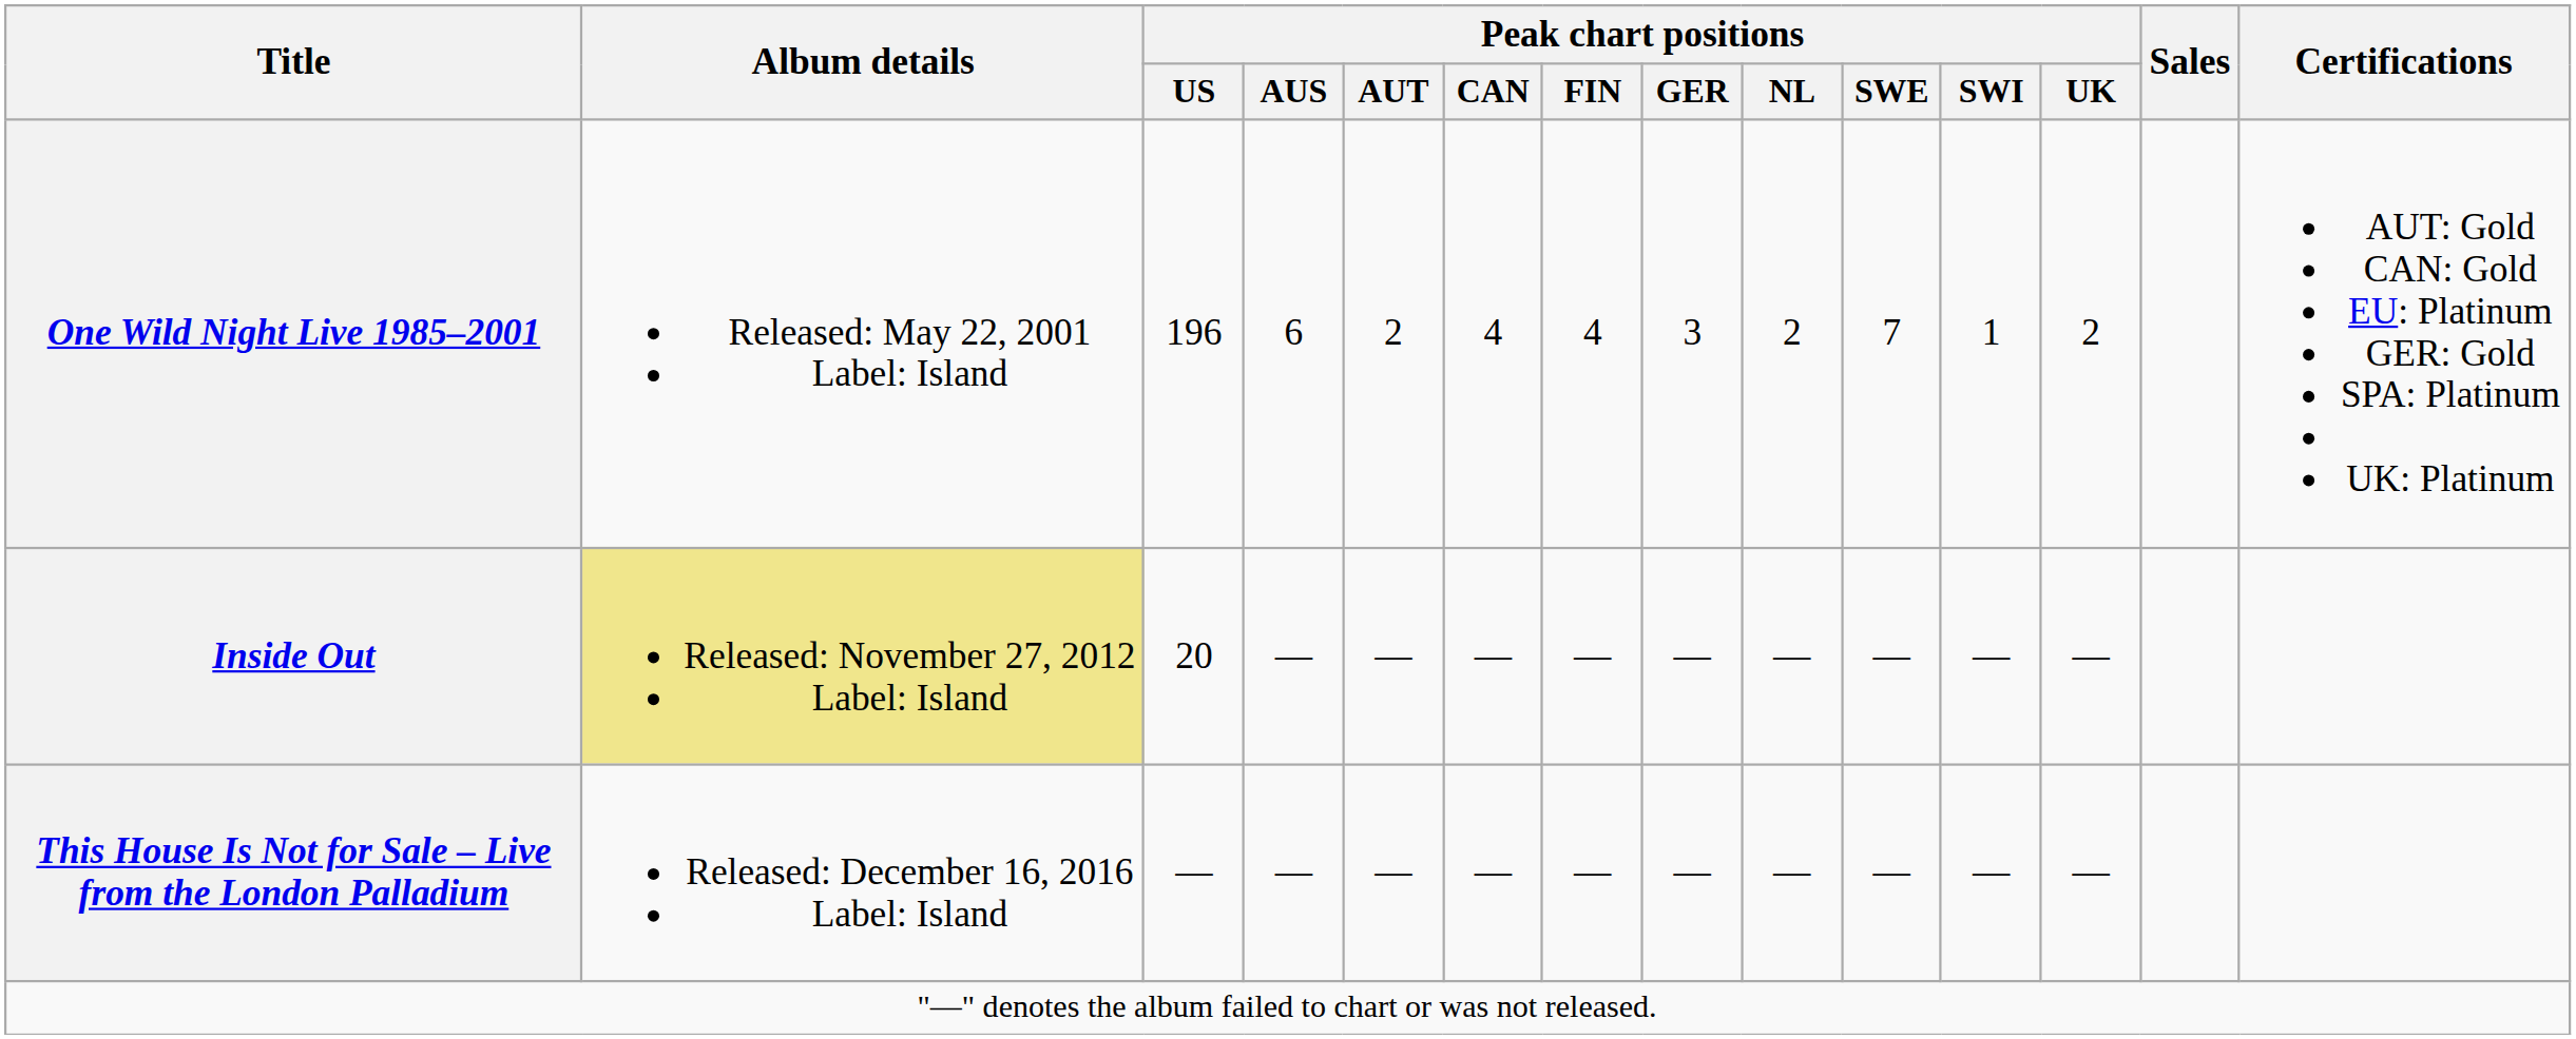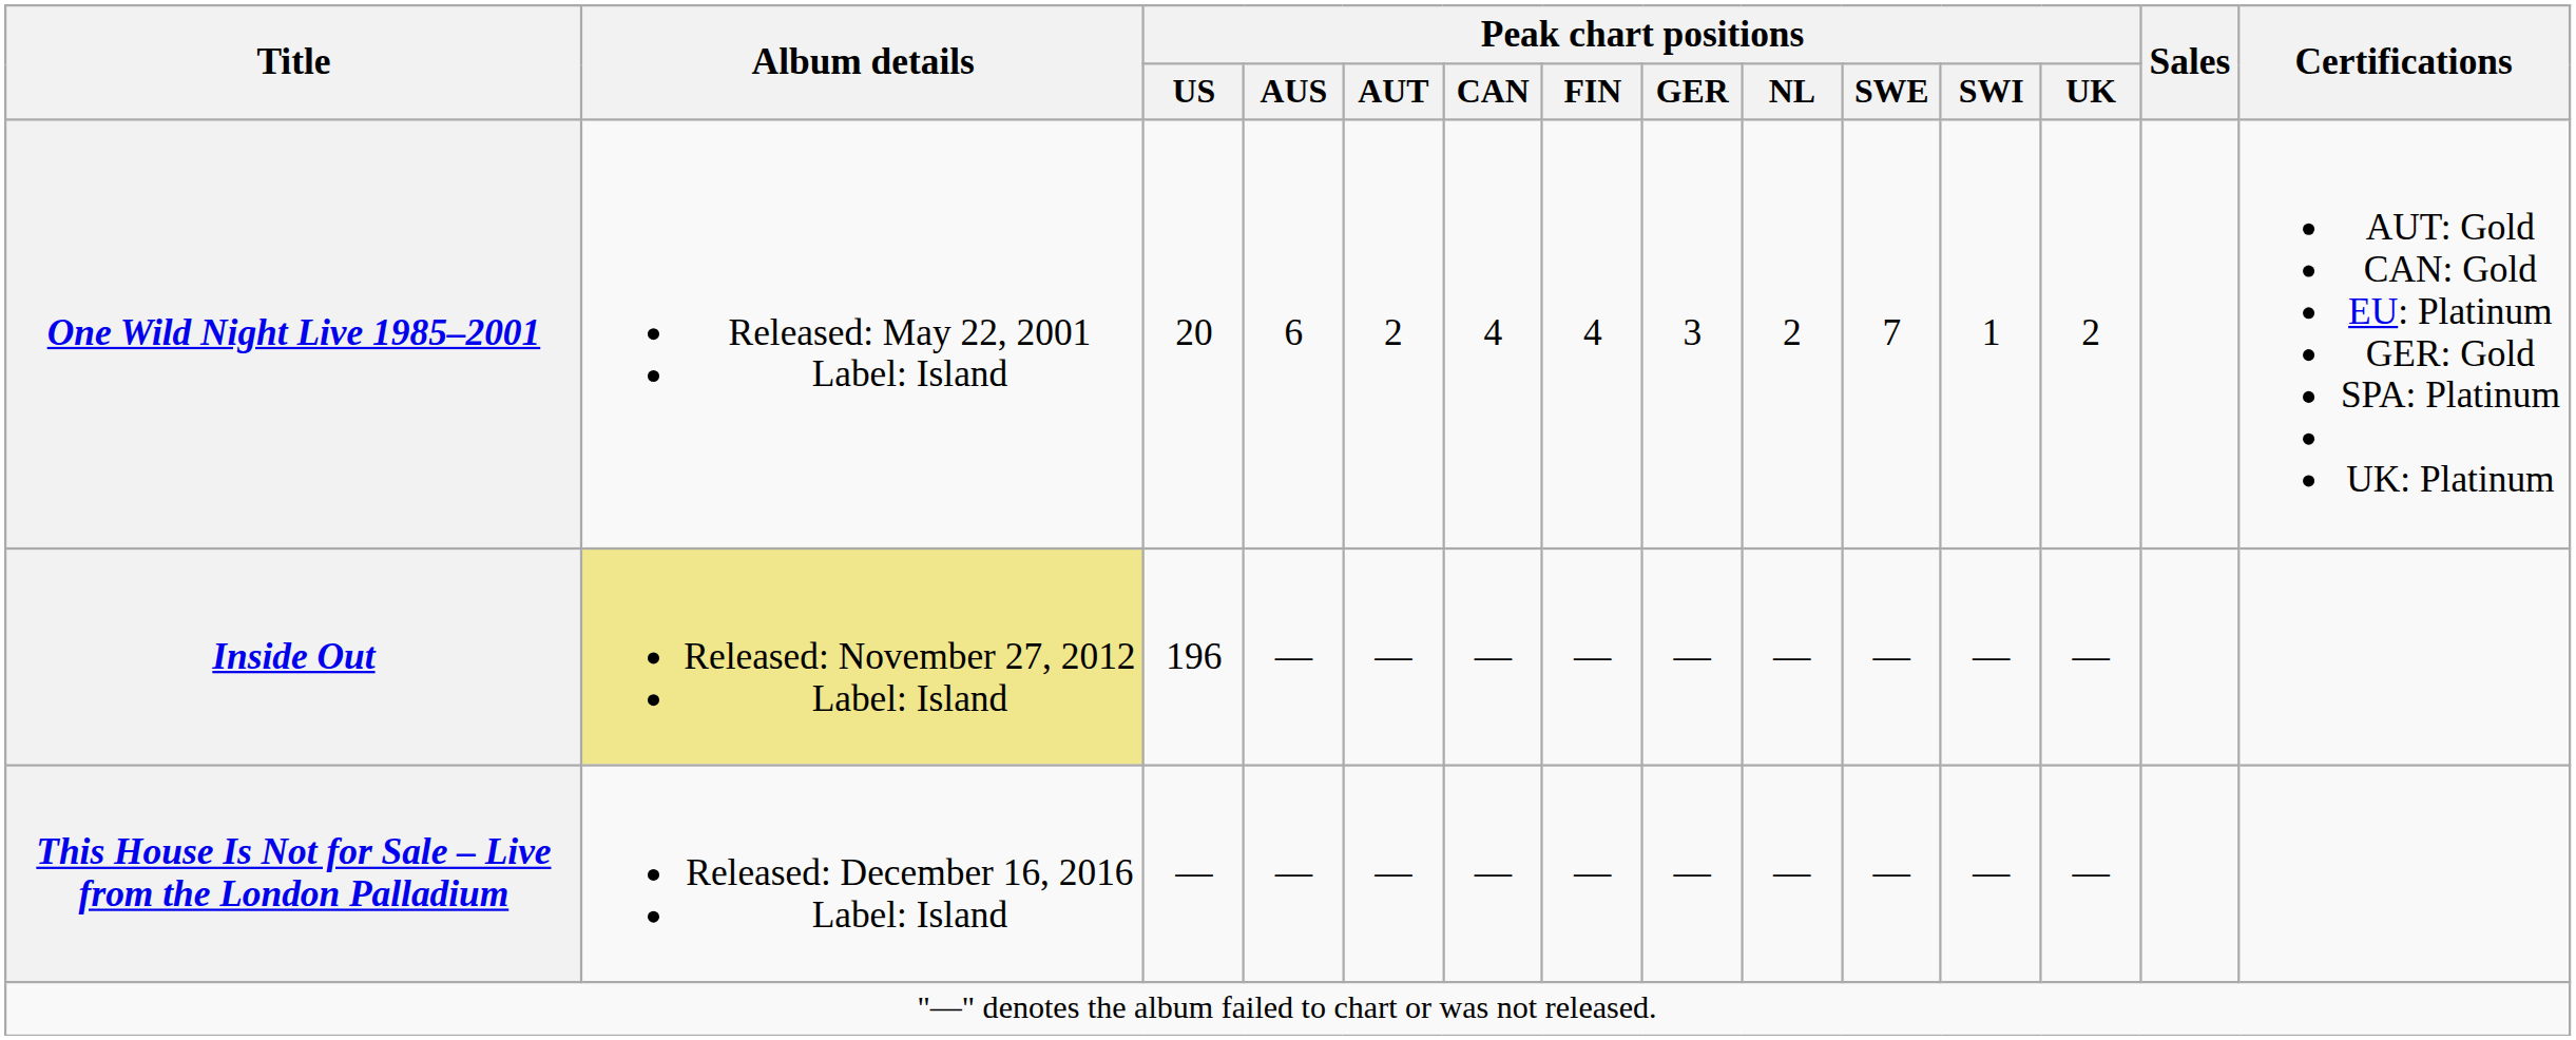One Wild Night Live 1985–2001 | Peak chart positions / US: 196 -> 20
Inside Out | Peak chart positions / US: 20 -> 196
